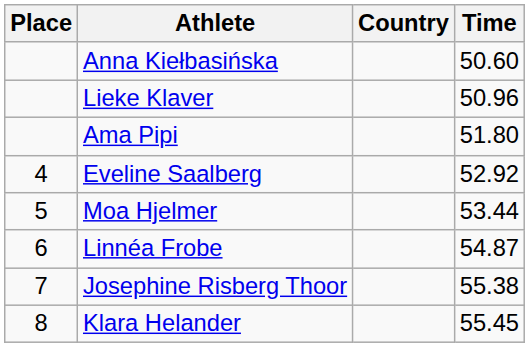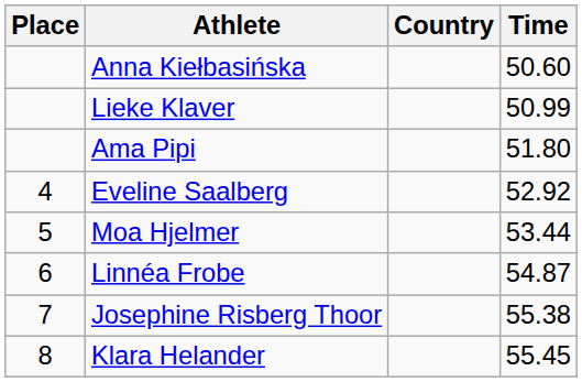Lieke Klaver | Time: 50.96 -> 50.99
